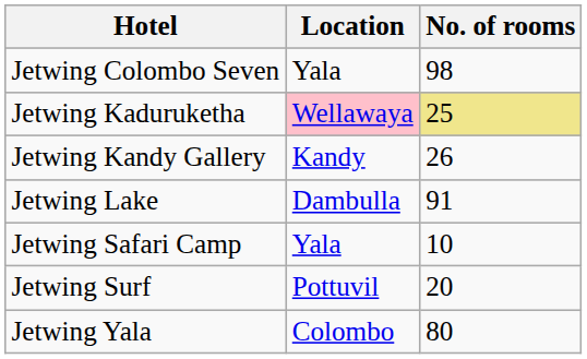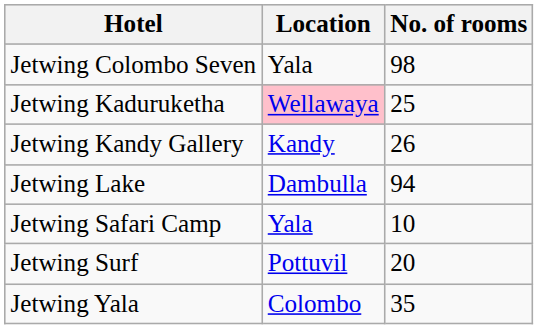Jetwing Kaduruketha | No. of rooms: khaki background -> no background
Jetwing Lake | No. of rooms: 91 -> 94
Jetwing Yala | No. of rooms: 80 -> 35
